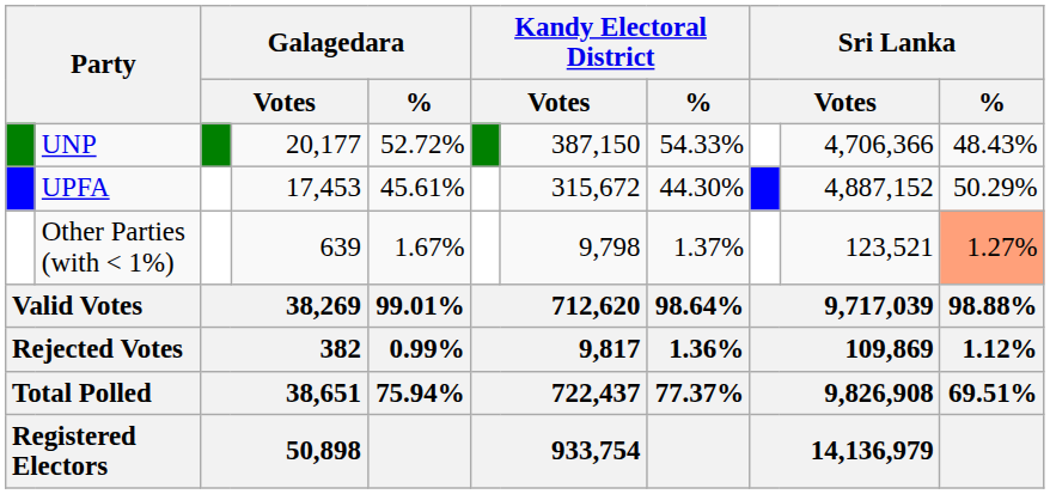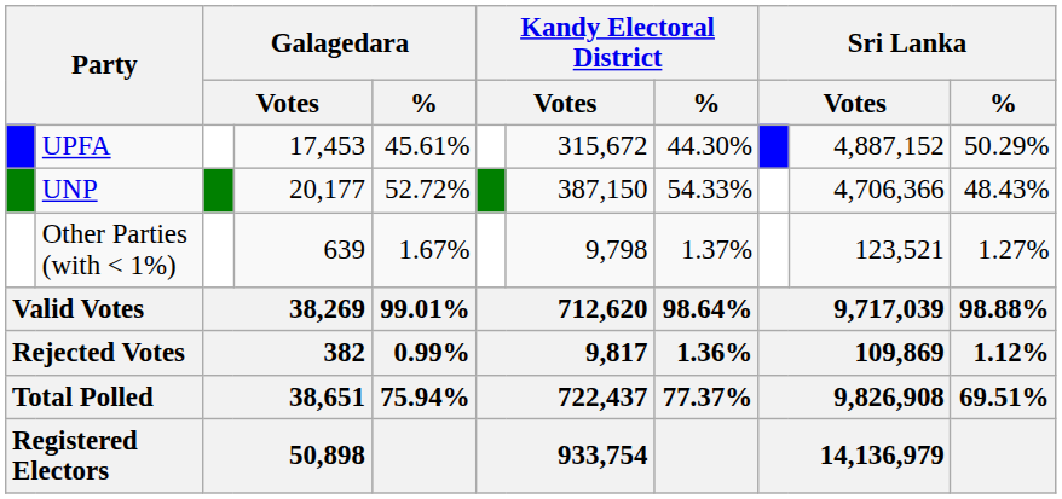rows swapped: UNP <-> UPFA
Other Parties (with < 1%) | Sri Lanka / %: lightsalmon background -> no background
